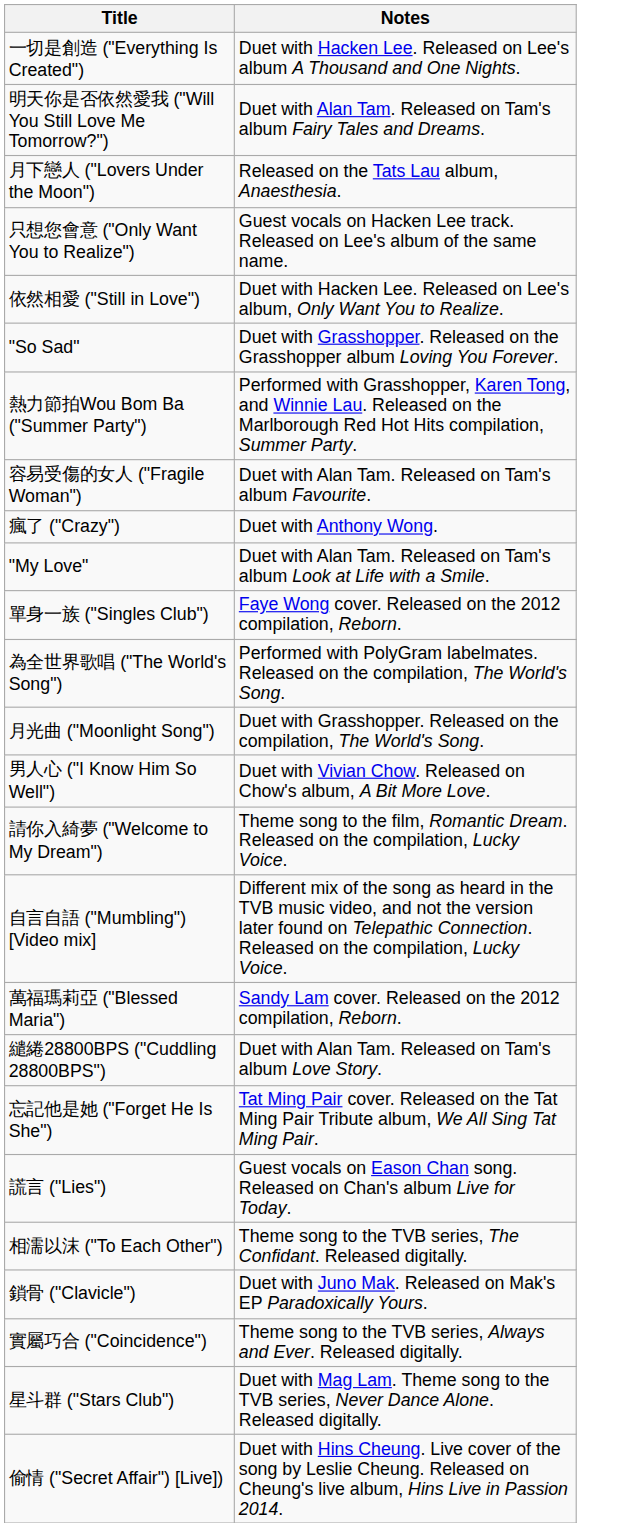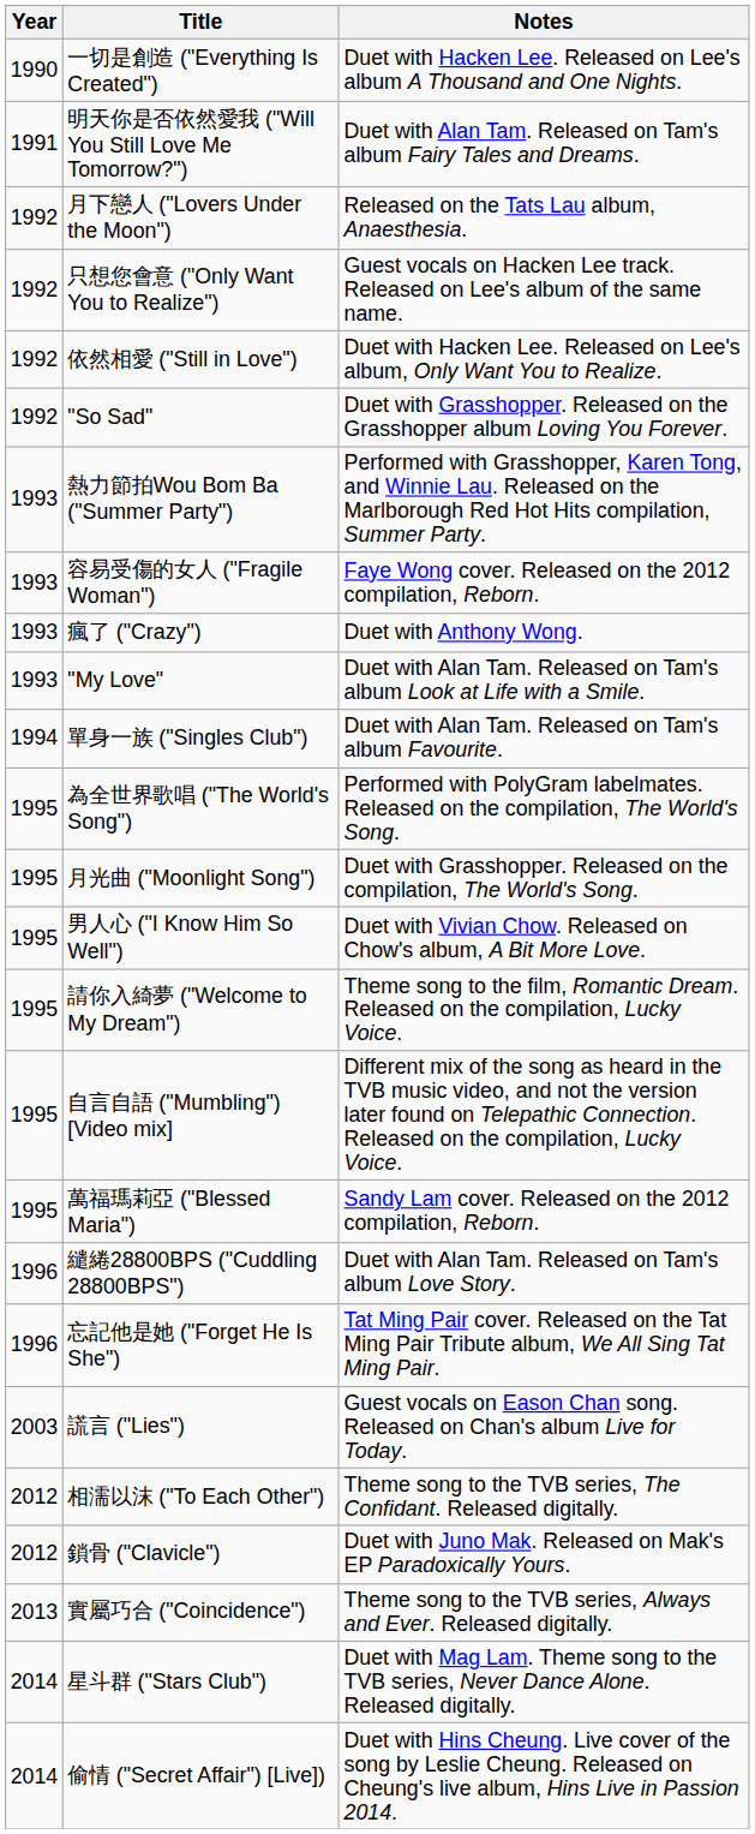+ column: Year | 1990 | 1991 | 1992 | 1992 | 1992 | 1992 | 1993 | 1993 | 1993 | 1993 | 1994 | 1995 | 1995 | 1995 | 1995 | 1995 | 1995 | 1996 | 1996 | 2003 | 2012 | 2012 | 2013 | 2014 | 2014
容易受傷的女人 ("Fragile Woman") | Notes: Duet with Alan Tam. Released on Tam's album Favourite. -> Faye Wong cover. Released on the 2012 compilation, Reborn.
單身一族 ("Singles Club") | Notes: Faye Wong cover. Released on the 2012 compilation, Reborn. -> Duet with Alan Tam. Released on Tam's album Favourite.
